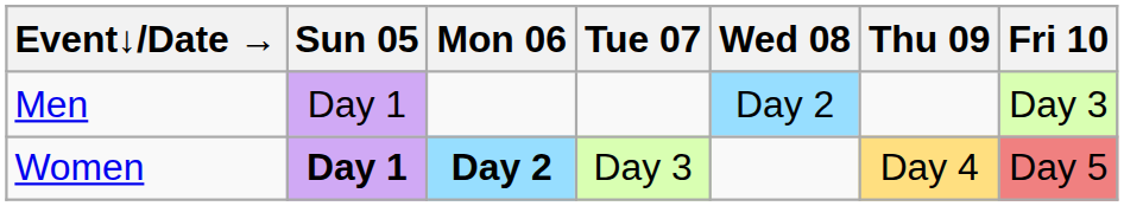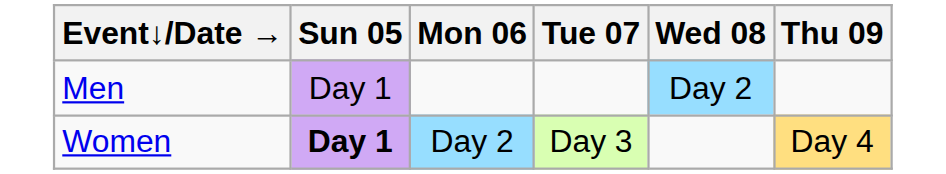- column: Fri 10 | Day 3 | Day 5
Women | Mon 06: bold -> normal
